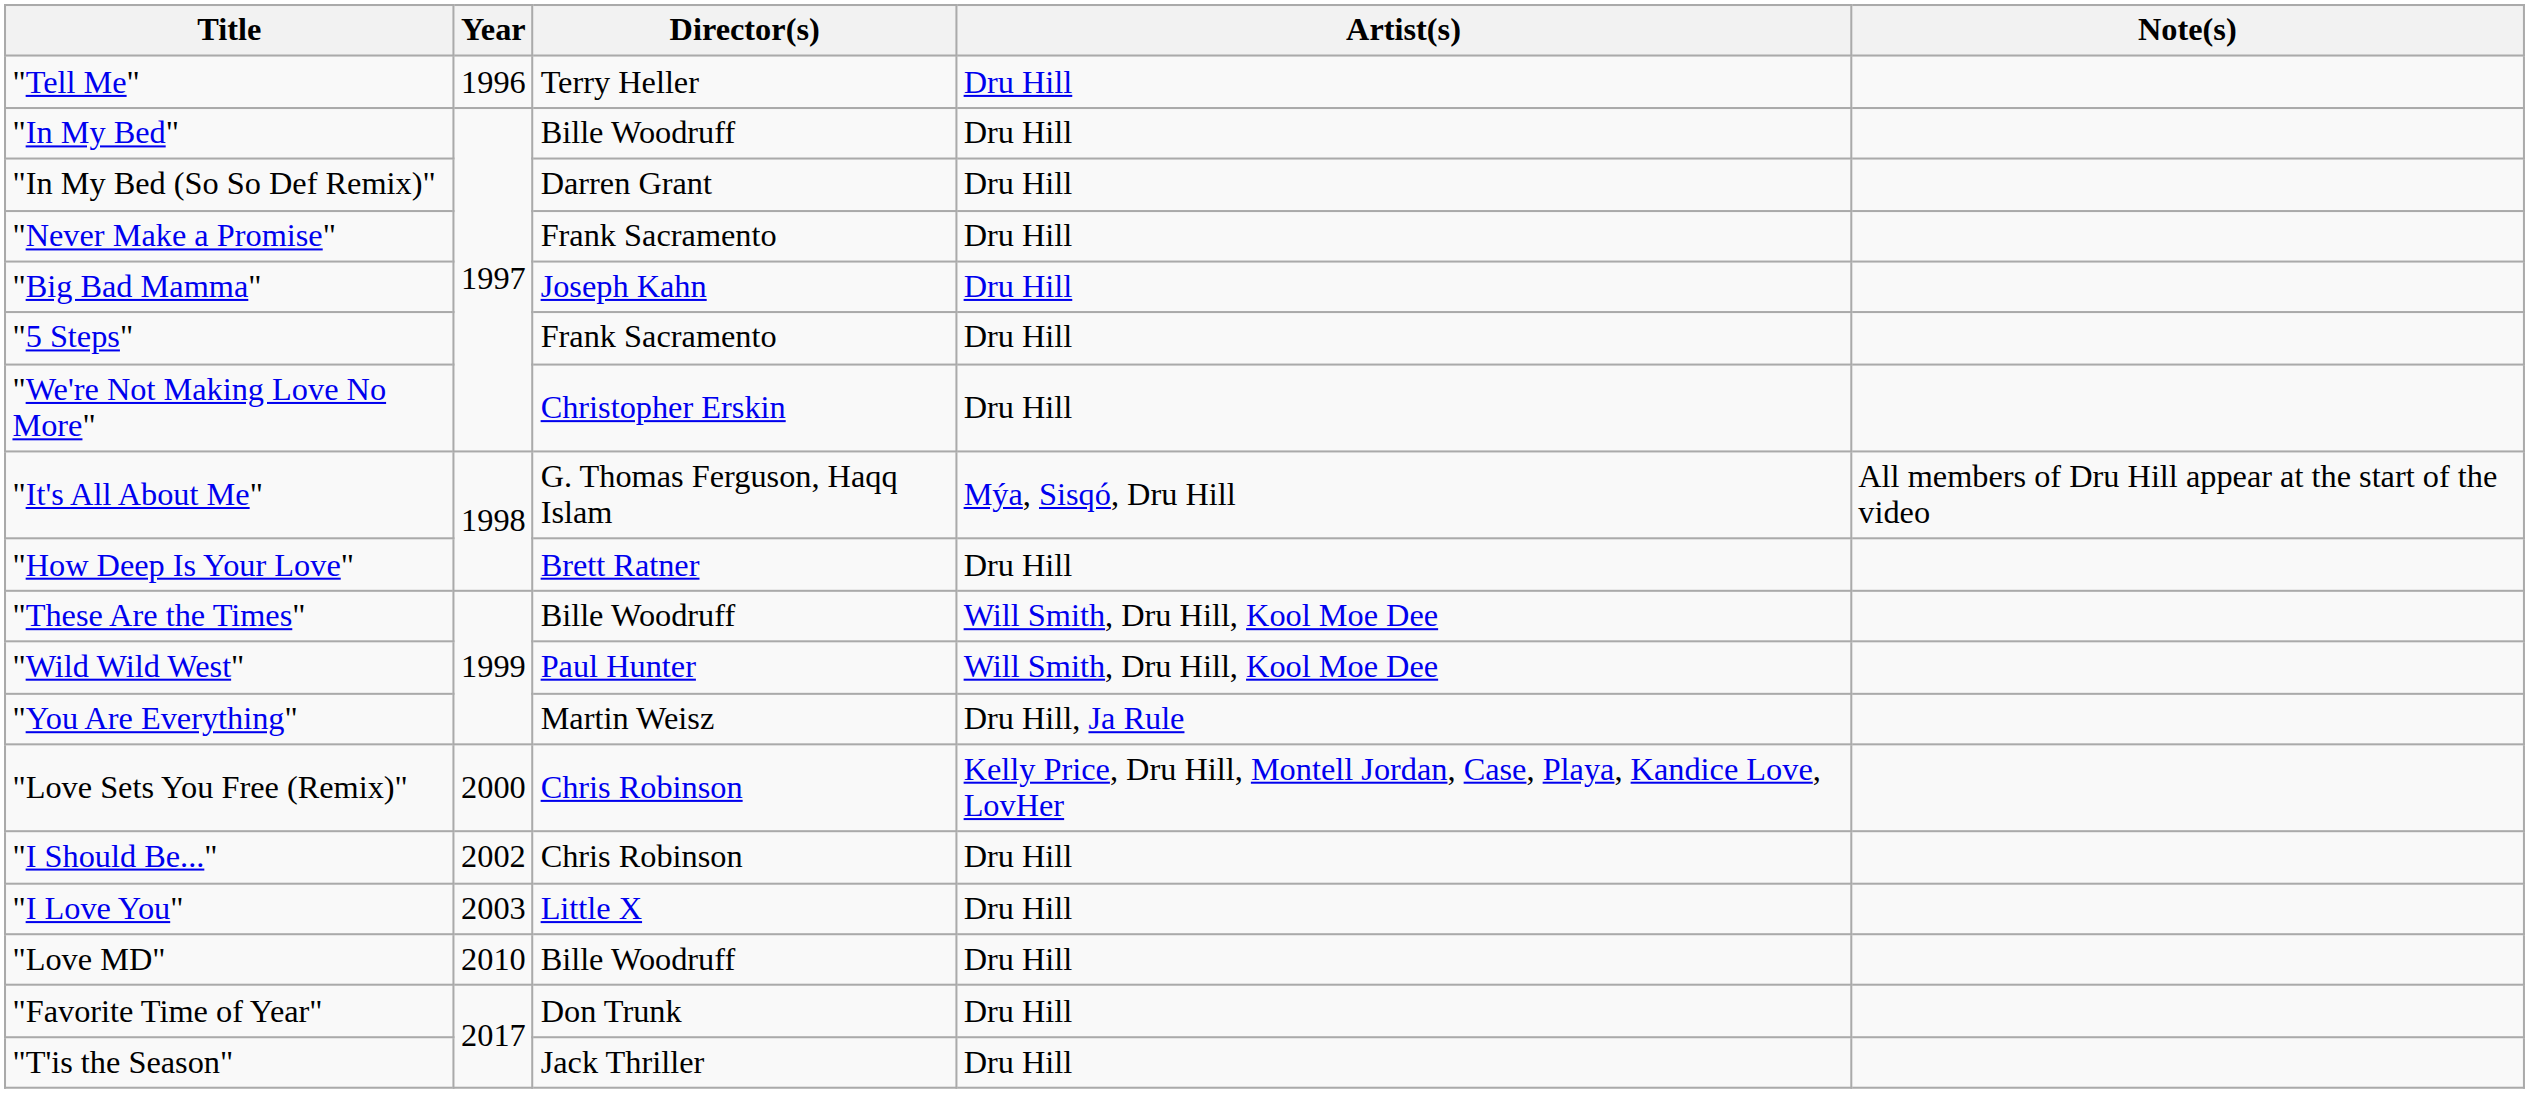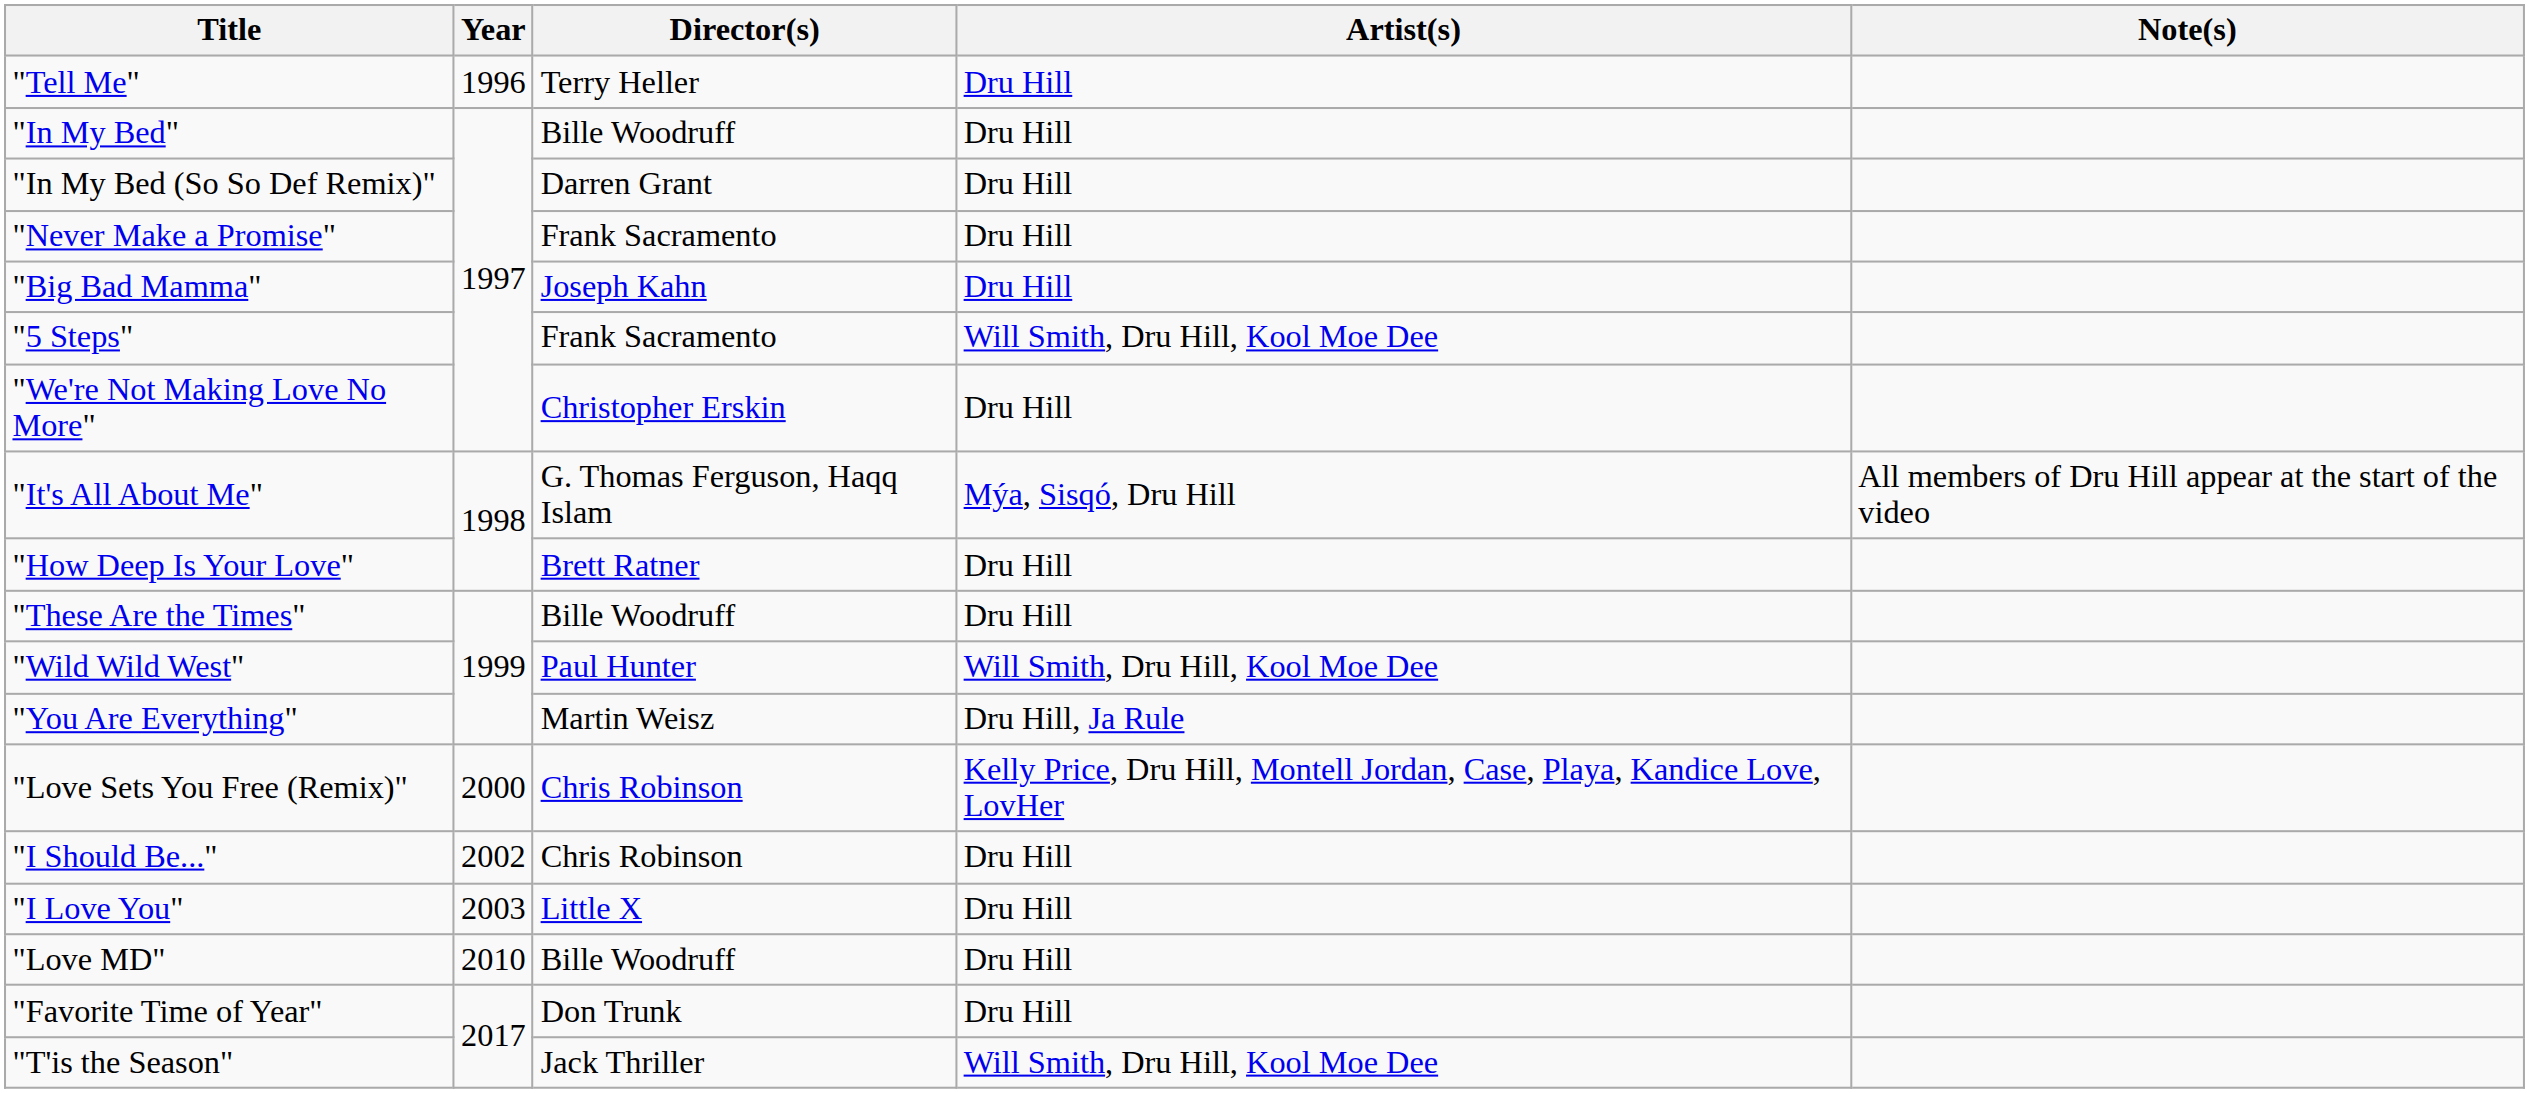"5 Steps" | Artist(s): Dru Hill -> Will Smith, Dru Hill, Kool Moe Dee
"These Are the Times" | Artist(s): Will Smith, Dru Hill, Kool Moe Dee -> Dru Hill
"T'is the Season" | Artist(s): Dru Hill -> Will Smith, Dru Hill, Kool Moe Dee
